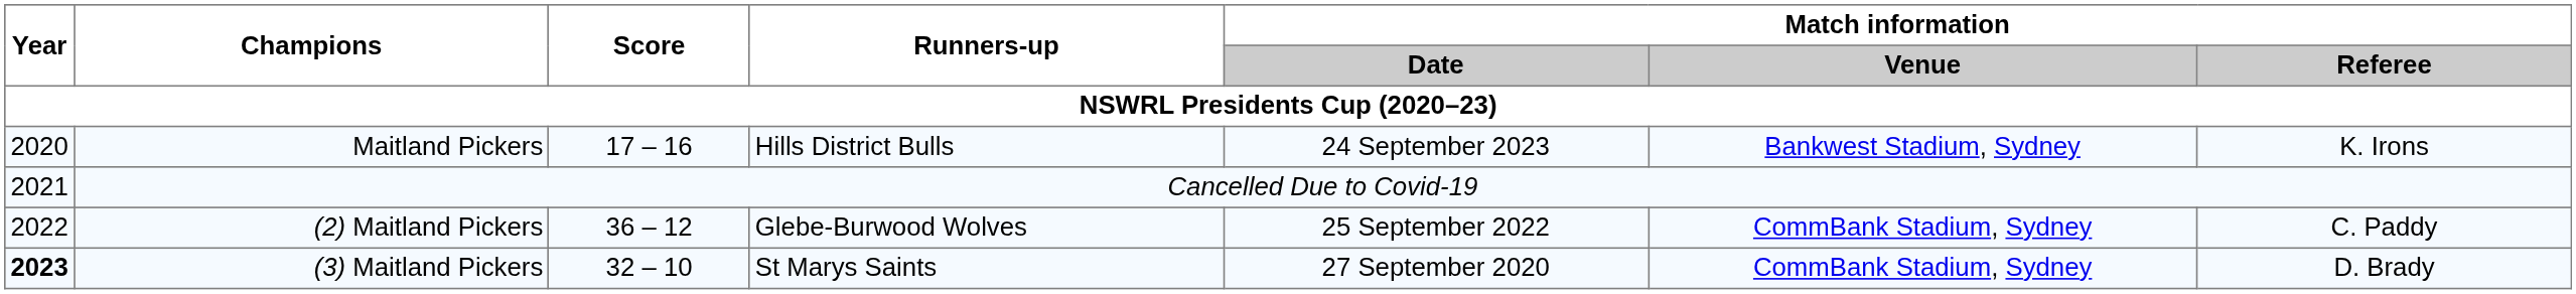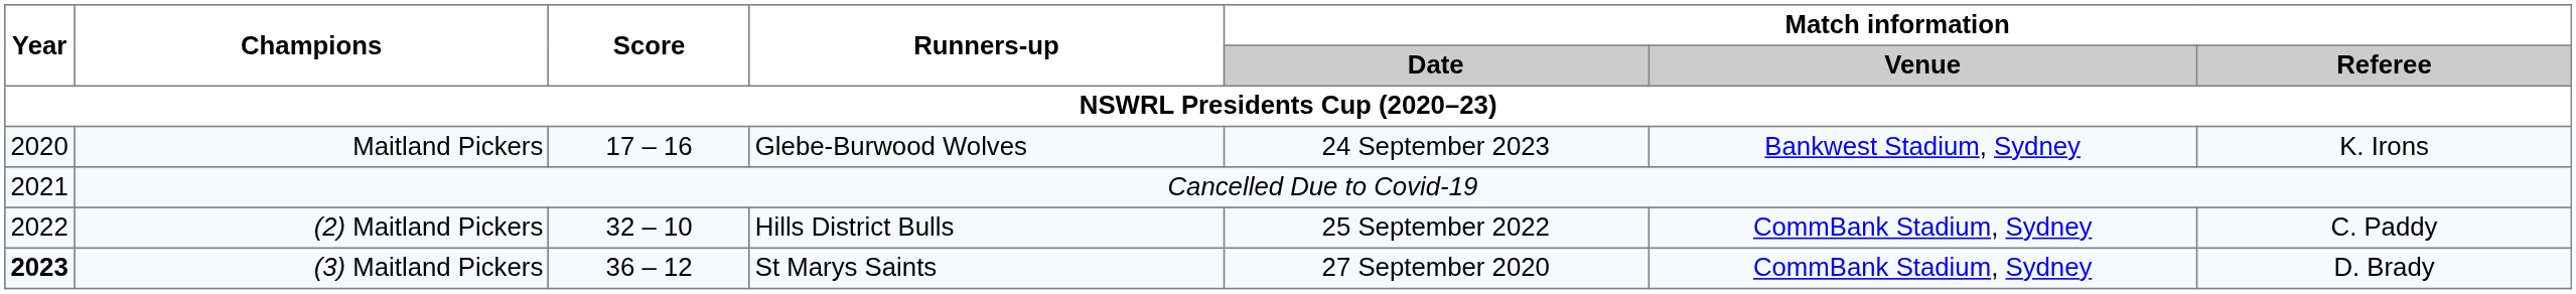Maitland Pickers | Runners-up: Hills District Bulls -> Glebe-Burwood Wolves
(2) Maitland Pickers | Score: 36 – 12 -> 32 – 10
(2) Maitland Pickers | Runners-up: Glebe-Burwood Wolves -> Hills District Bulls
(3) Maitland Pickers | Score: 32 – 10 -> 36 – 12
